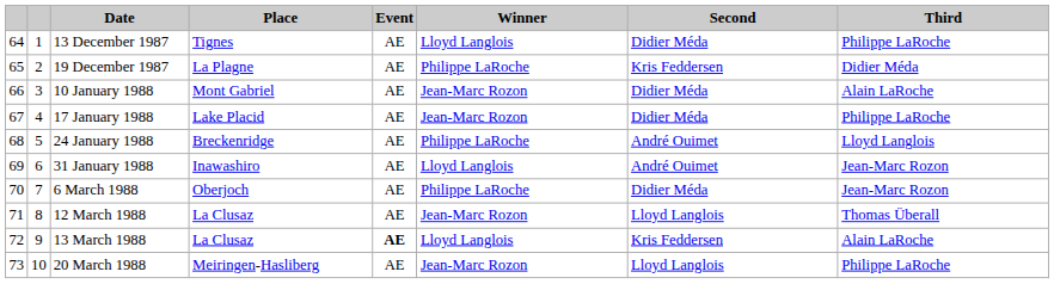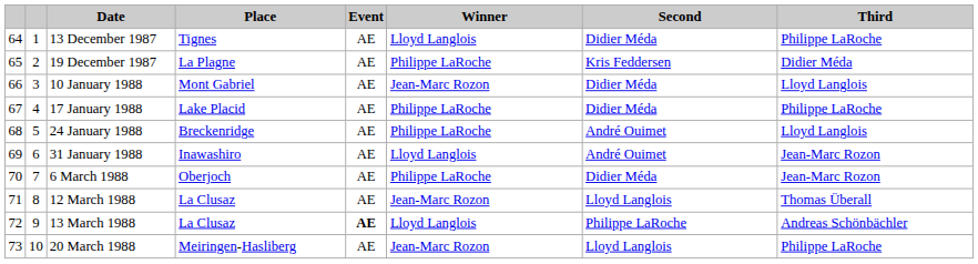10 January 1988 | Third: Alain LaRoche -> Lloyd Langlois
17 January 1988 | Winner: Jean-Marc Rozon -> Philippe LaRoche
13 March 1988 | Second: Kris Feddersen -> Philippe LaRoche
13 March 1988 | Third: Alain LaRoche -> Andreas Schönbächler
